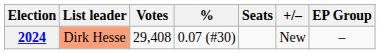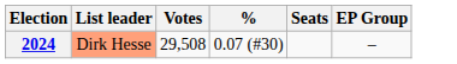- column: +/– | New
2024 | Votes: 29,408 -> 29,508
